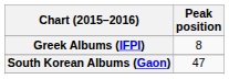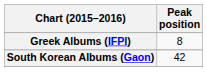South Korean Albums (Gaon) | Peak position: 47 -> 42
